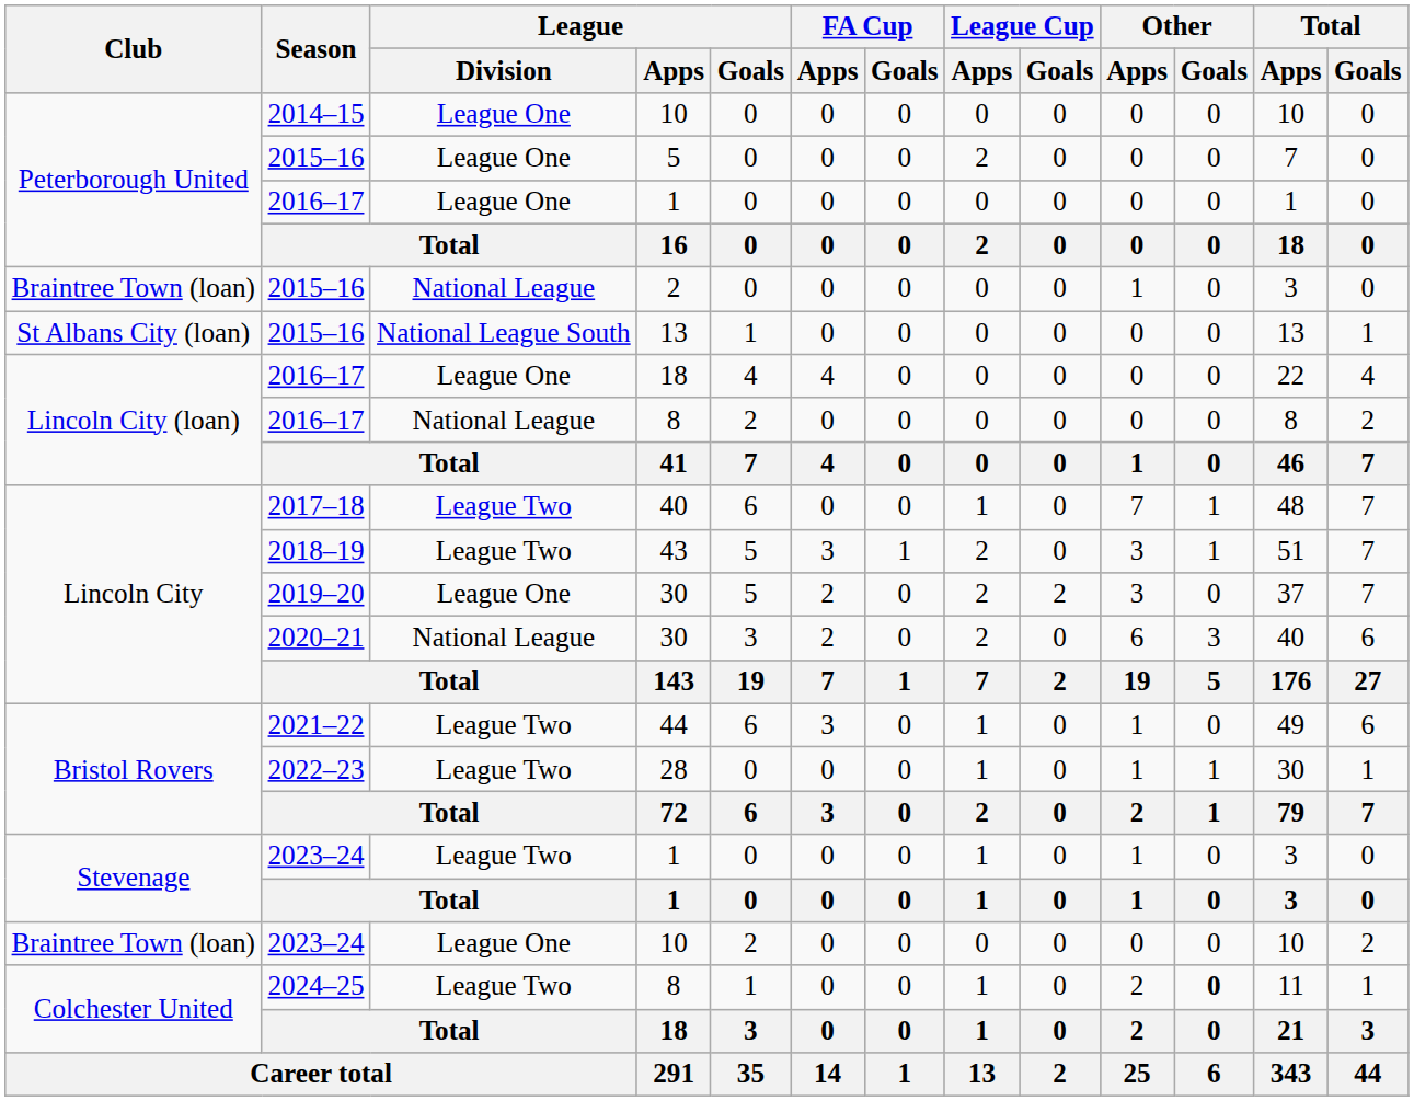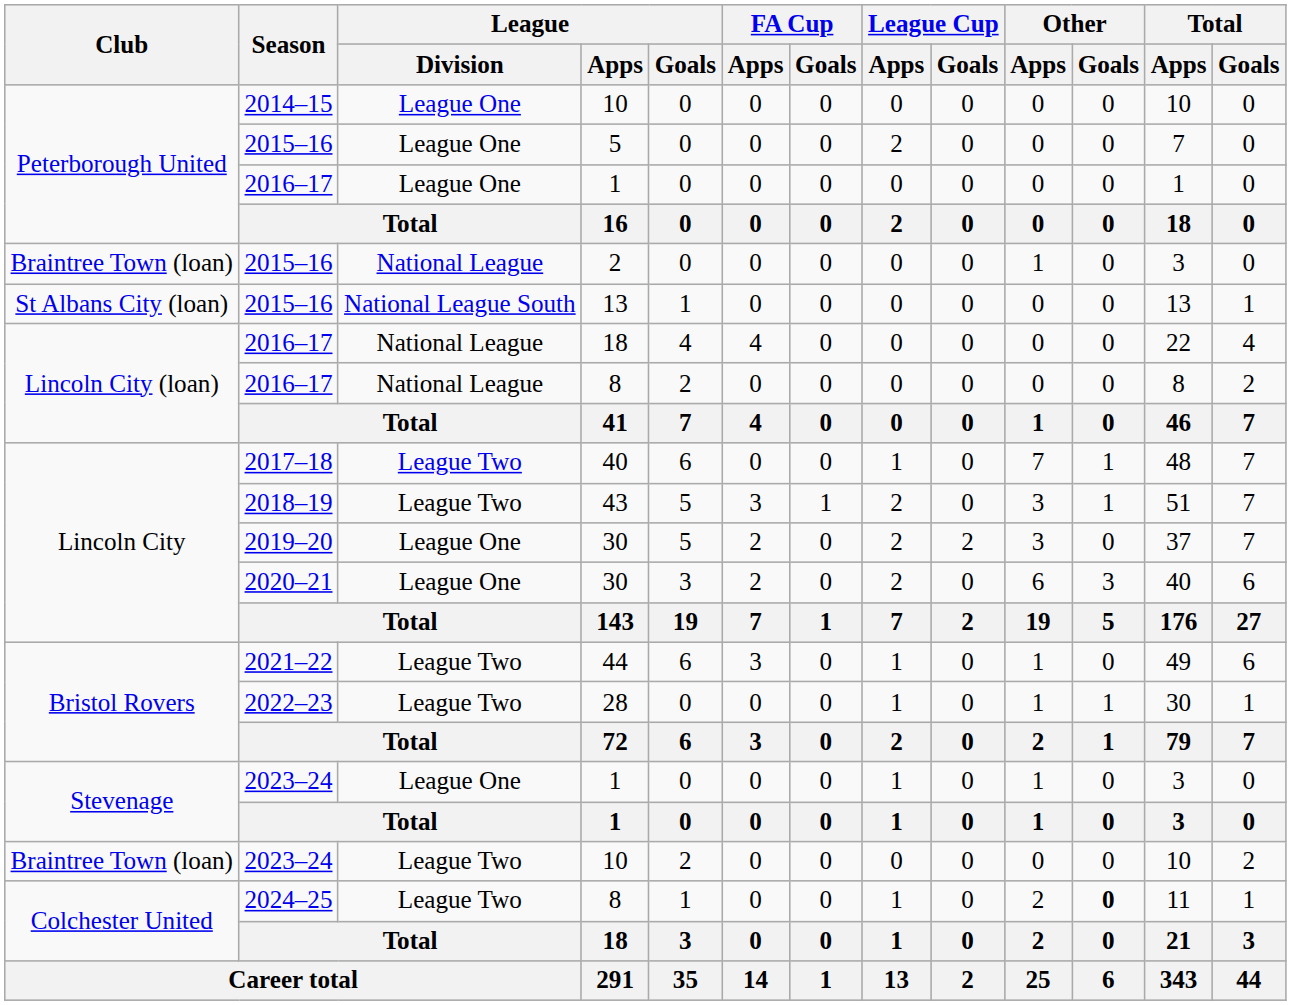2016–17 / 18 | League / Division: League One -> National League
2020–21 / 30 | League / Division: National League -> League One
2023–24 / 1 | League / Division: League Two -> League One
2023–24 / 10 | League / Division: League One -> League Two
